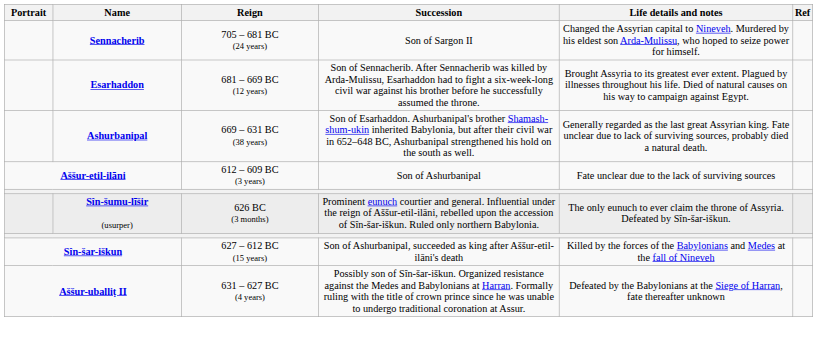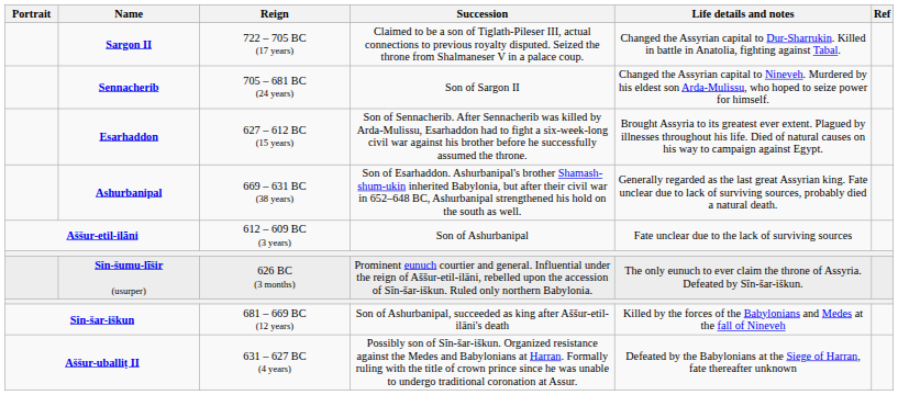+ row: Sargon II | 722 – 705 BC (17 years) | Claimed to be a son of Tiglath-Pileser III, actual connections to previous royalty disputed. Seized the throne from Shalmaneser V in a palace coup. | Changed the Assyrian capital to Dur-Sharrukin. Killed in battle in Anatolia, fighting against Tabal.
Esarhaddon | Reign: 681 – 669 BC (12 years) -> 627 – 612 BC (15 years)
Sîn-šar-iškun | Reign: 627 – 612 BC (15 years) -> 681 – 669 BC (12 years)
